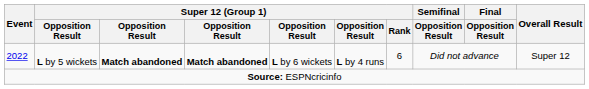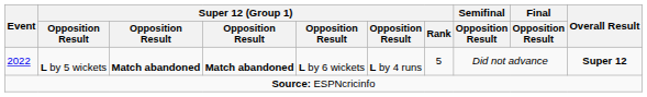2022 | Super 12 (Group 1) / Rank: 6 -> 5
2022 | Overall Result: normal -> bold
